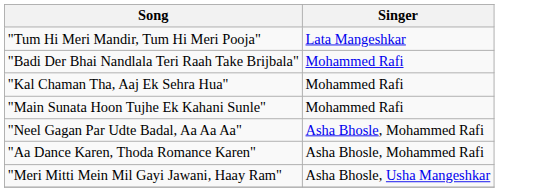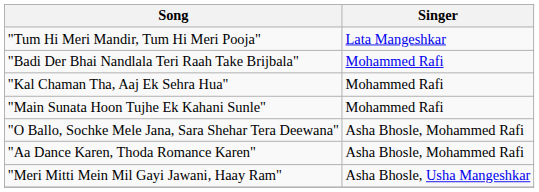- row: "Neel Gagan Par Udte Badal, Aa Aa Aa" | Asha Bhosle, Mohammed Rafi
+ row: "O Ballo, Sochke Mele Jana, Sara Shehar Tera Deewana" | Asha Bhosle, Mohammed Rafi
